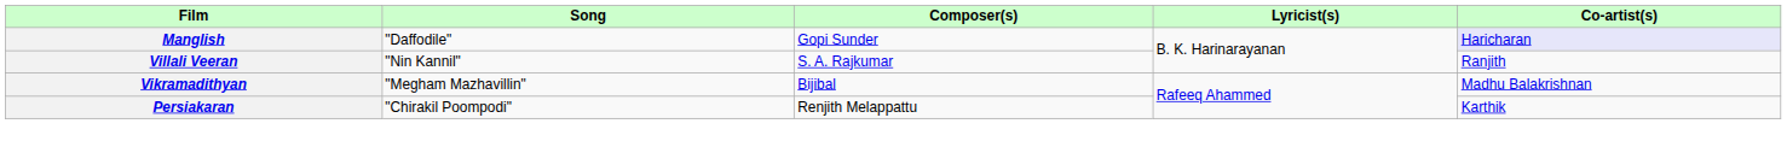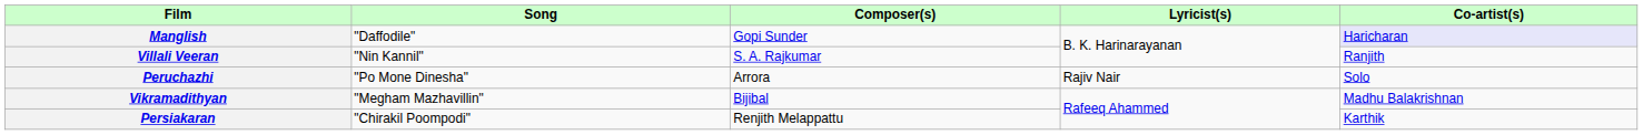+ row: Peruchazhi | "Po Mone Dinesha" | Arrora | Rajiv Nair | Solo
